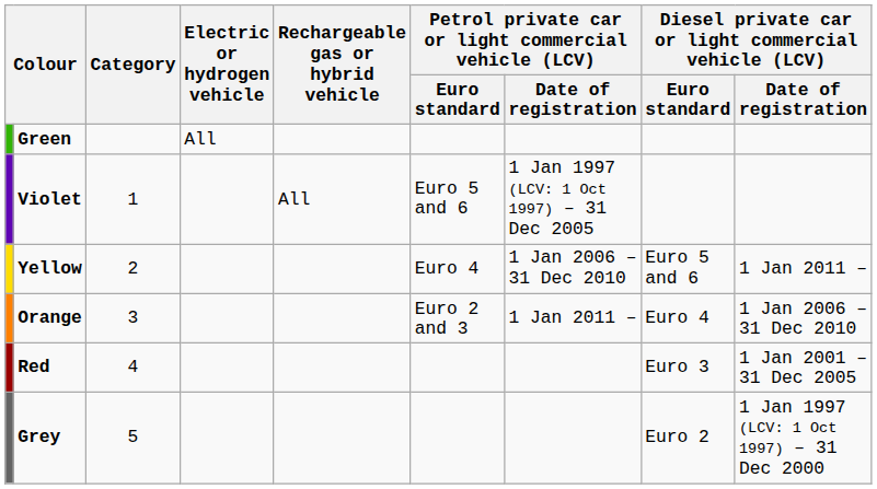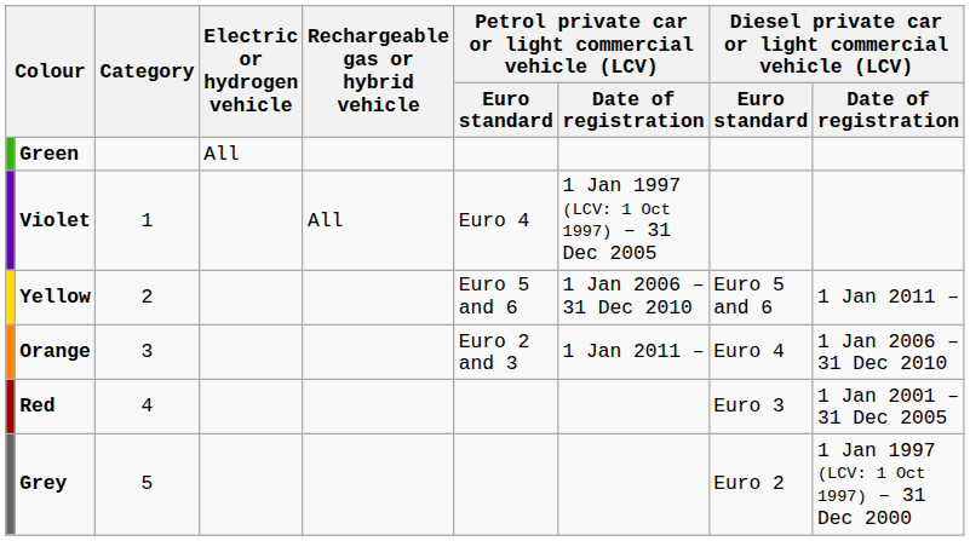Violet | column 6: Euro 5 and 6 -> Euro 4
Yellow | column 6: Euro 4 -> Euro 5 and 6
